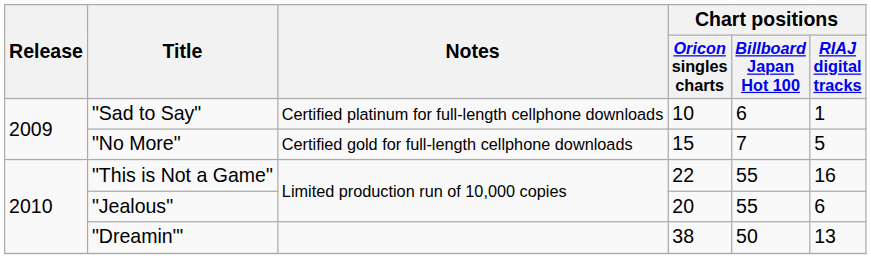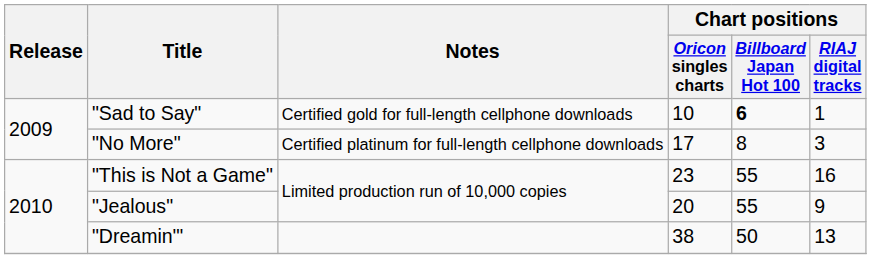"Sad to Say" | Notes: Certified platinum for full-length cellphone downloads -> Certified gold for full-length cellphone downloads
"Sad to Say" | Chart positions / Billboard Japan Hot 100: normal -> bold
"No More" | Notes: Certified gold for full-length cellphone downloads -> Certified platinum for full-length cellphone downloads
"No More" | Chart positions / Oricon singles charts: 15 -> 17
"No More" | Chart positions / Billboard Japan Hot 100: 7 -> 8
"No More" | Chart positions / RIAJ digital tracks: 5 -> 3
"This is Not a Game" | Chart positions / Oricon singles charts: 22 -> 23
"Jealous" | Chart positions / RIAJ digital tracks: 6 -> 9
